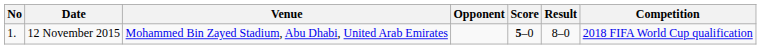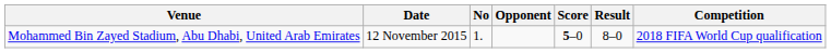columns swapped: No <-> Venue
